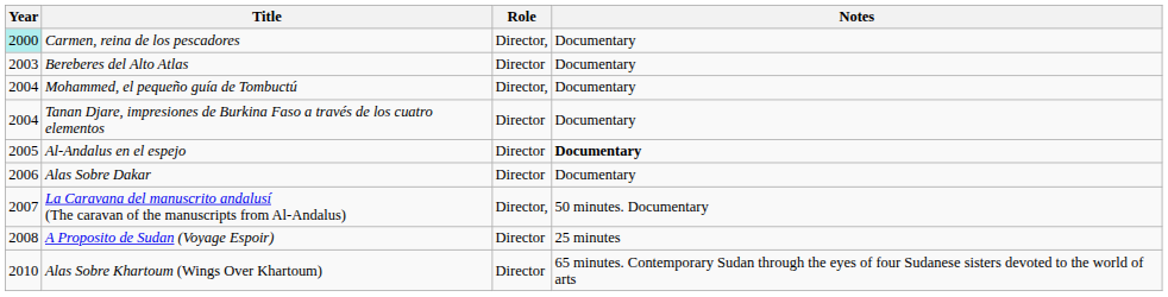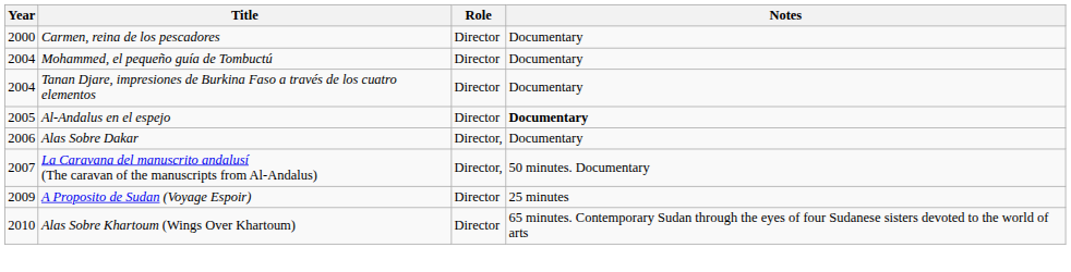Carmen, reina de los pescadores | Year: paleturquoise background -> no background
Carmen, reina de los pescadores | Role: Director, -> Director
- row: 2003 | Bereberes del Alto Atlas | Director | Documentary
Mohammed, el pequeño guía de Tombuctú | Role: Director, -> Director
Alas Sobre Dakar | Role: Director -> Director,
A Proposito de Sudan (Voyage Espoir) | Year: 2008 -> 2009
